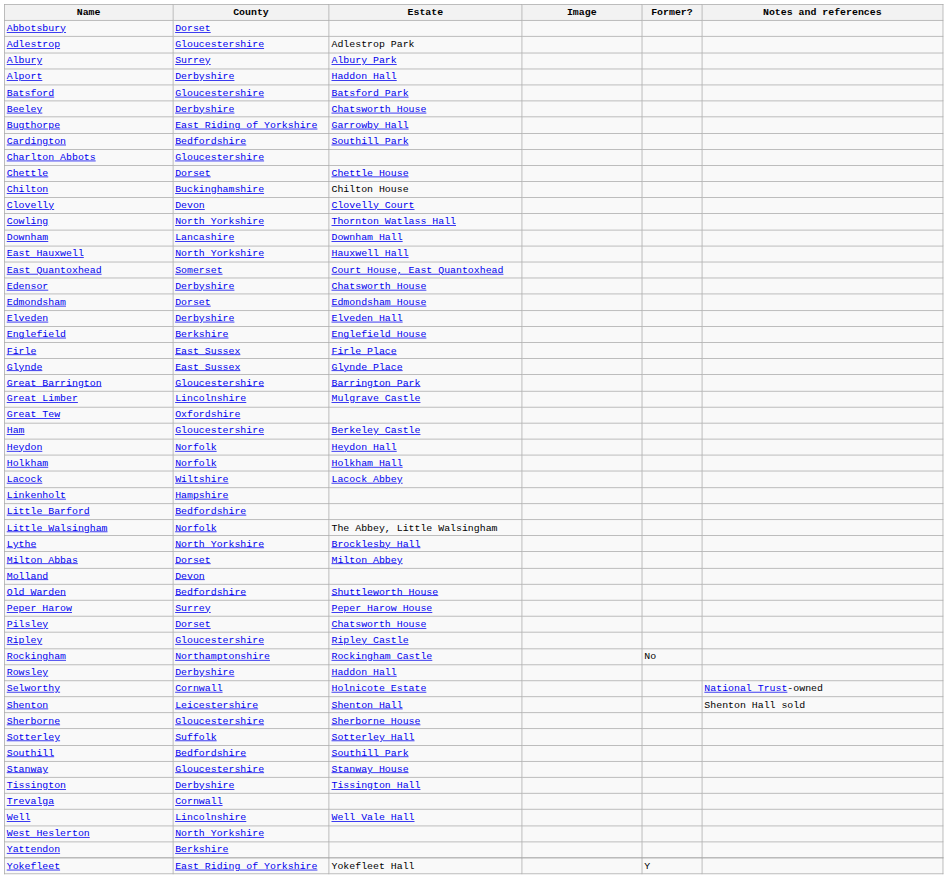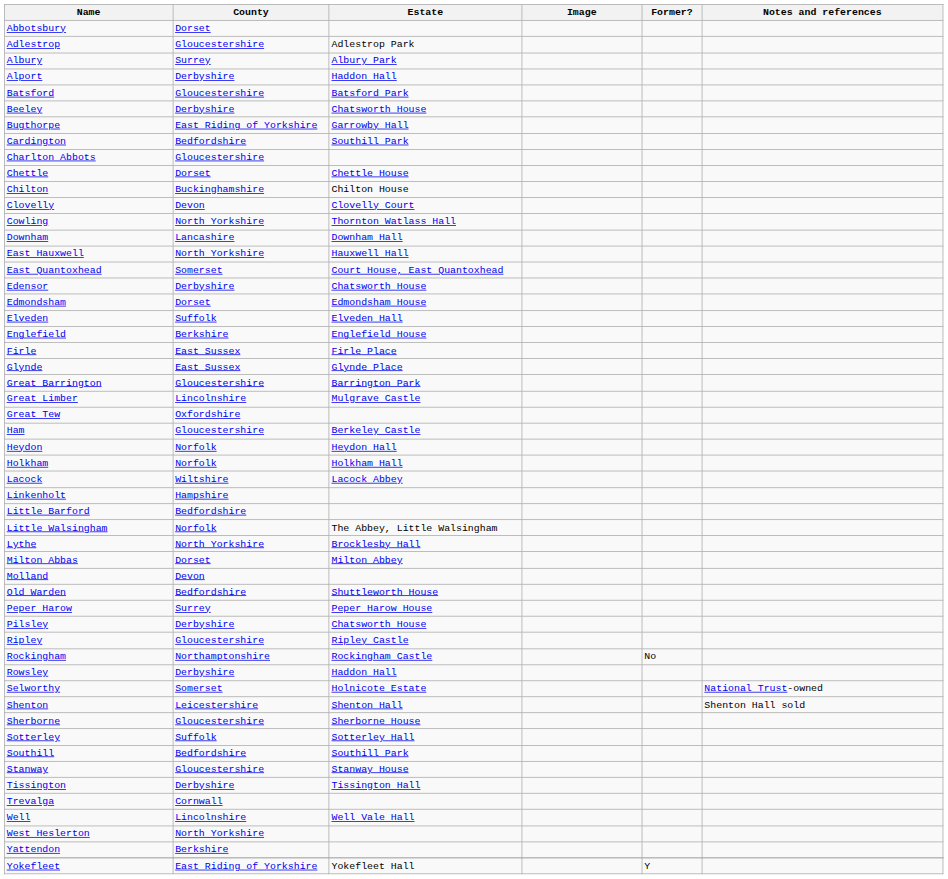Elveden | County: Derbyshire -> Suffolk
Pilsley | County: Dorset -> Derbyshire
Selworthy | County: Cornwall -> Somerset
